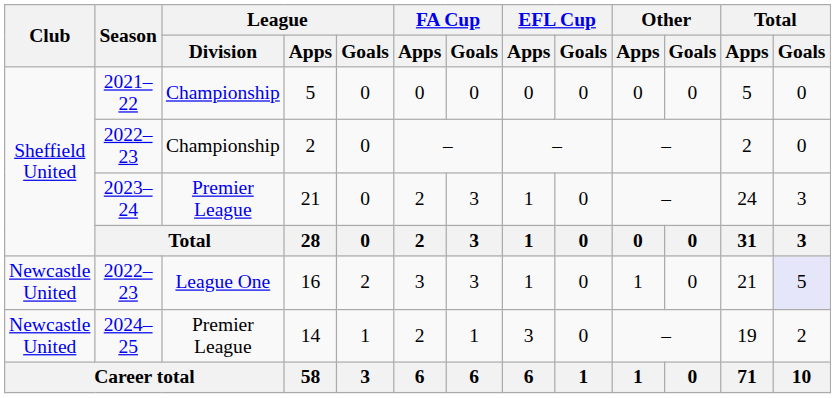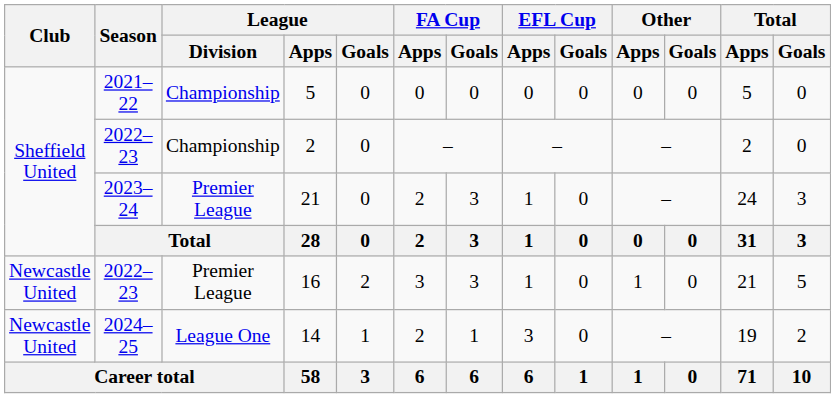16 | League / Division: League One -> Premier League
16 | Total / Goals: lavender background -> no background
14 | League / Division: Premier League -> League One
